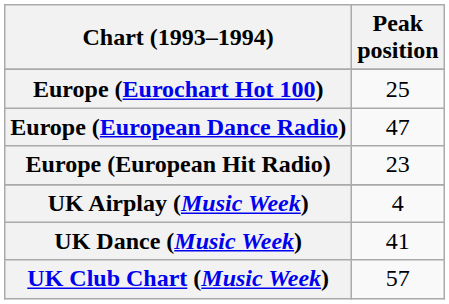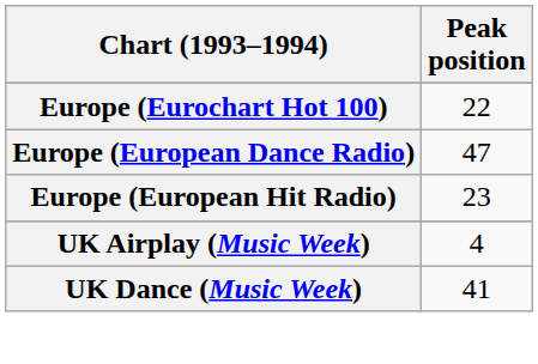Europe (Eurochart Hot 100) | Peak position: 25 -> 22
- row: UK Club Chart (Music Week) | 57
